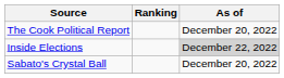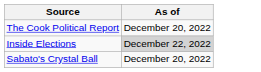- column: Ranking
